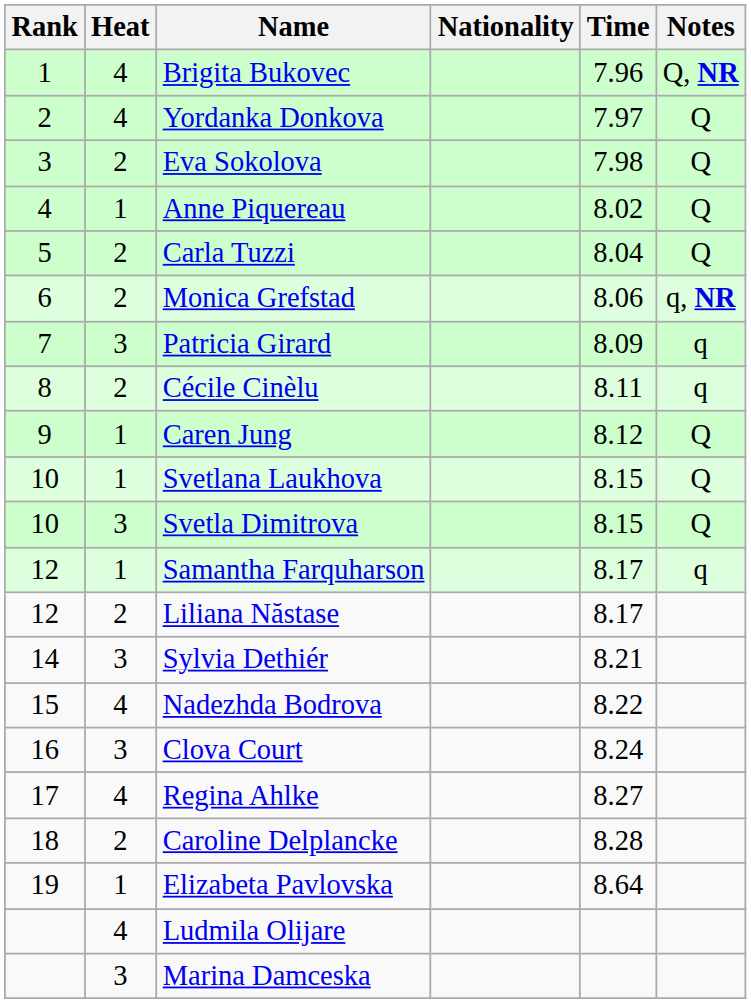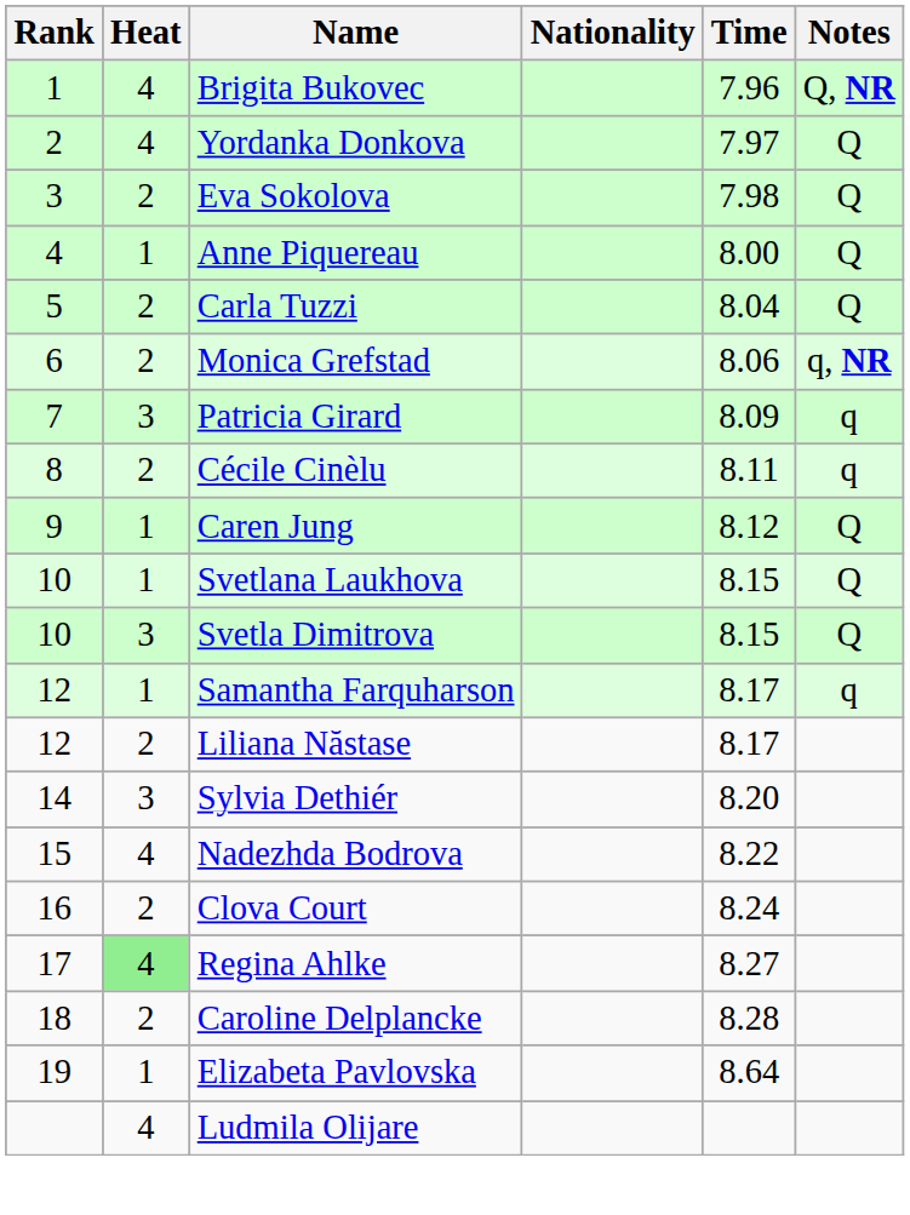Anne Piquereau | Time: 8.02 -> 8.00
Sylvia Dethiér | Time: 8.21 -> 8.20
Clova Court | Heat: 3 -> 2
Regina Ahlke | Heat: no background -> lightgreen background
- row: 3 | Marina Damceska
